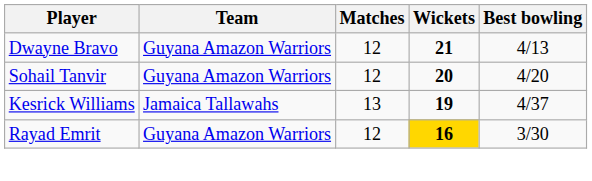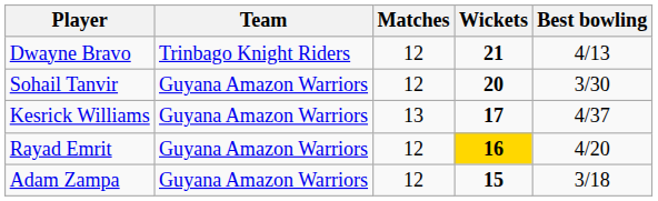Dwayne Bravo | Team: Guyana Amazon Warriors -> Trinbago Knight Riders
Sohail Tanvir | Best bowling: 4/20 -> 3/30
Kesrick Williams | Team: Jamaica Tallawahs -> Guyana Amazon Warriors
Kesrick Williams | Wickets: 19 -> 17
Rayad Emrit | Best bowling: 3/30 -> 4/20
+ row: Adam Zampa | Guyana Amazon Warriors | 12 | 15 | 3/18
